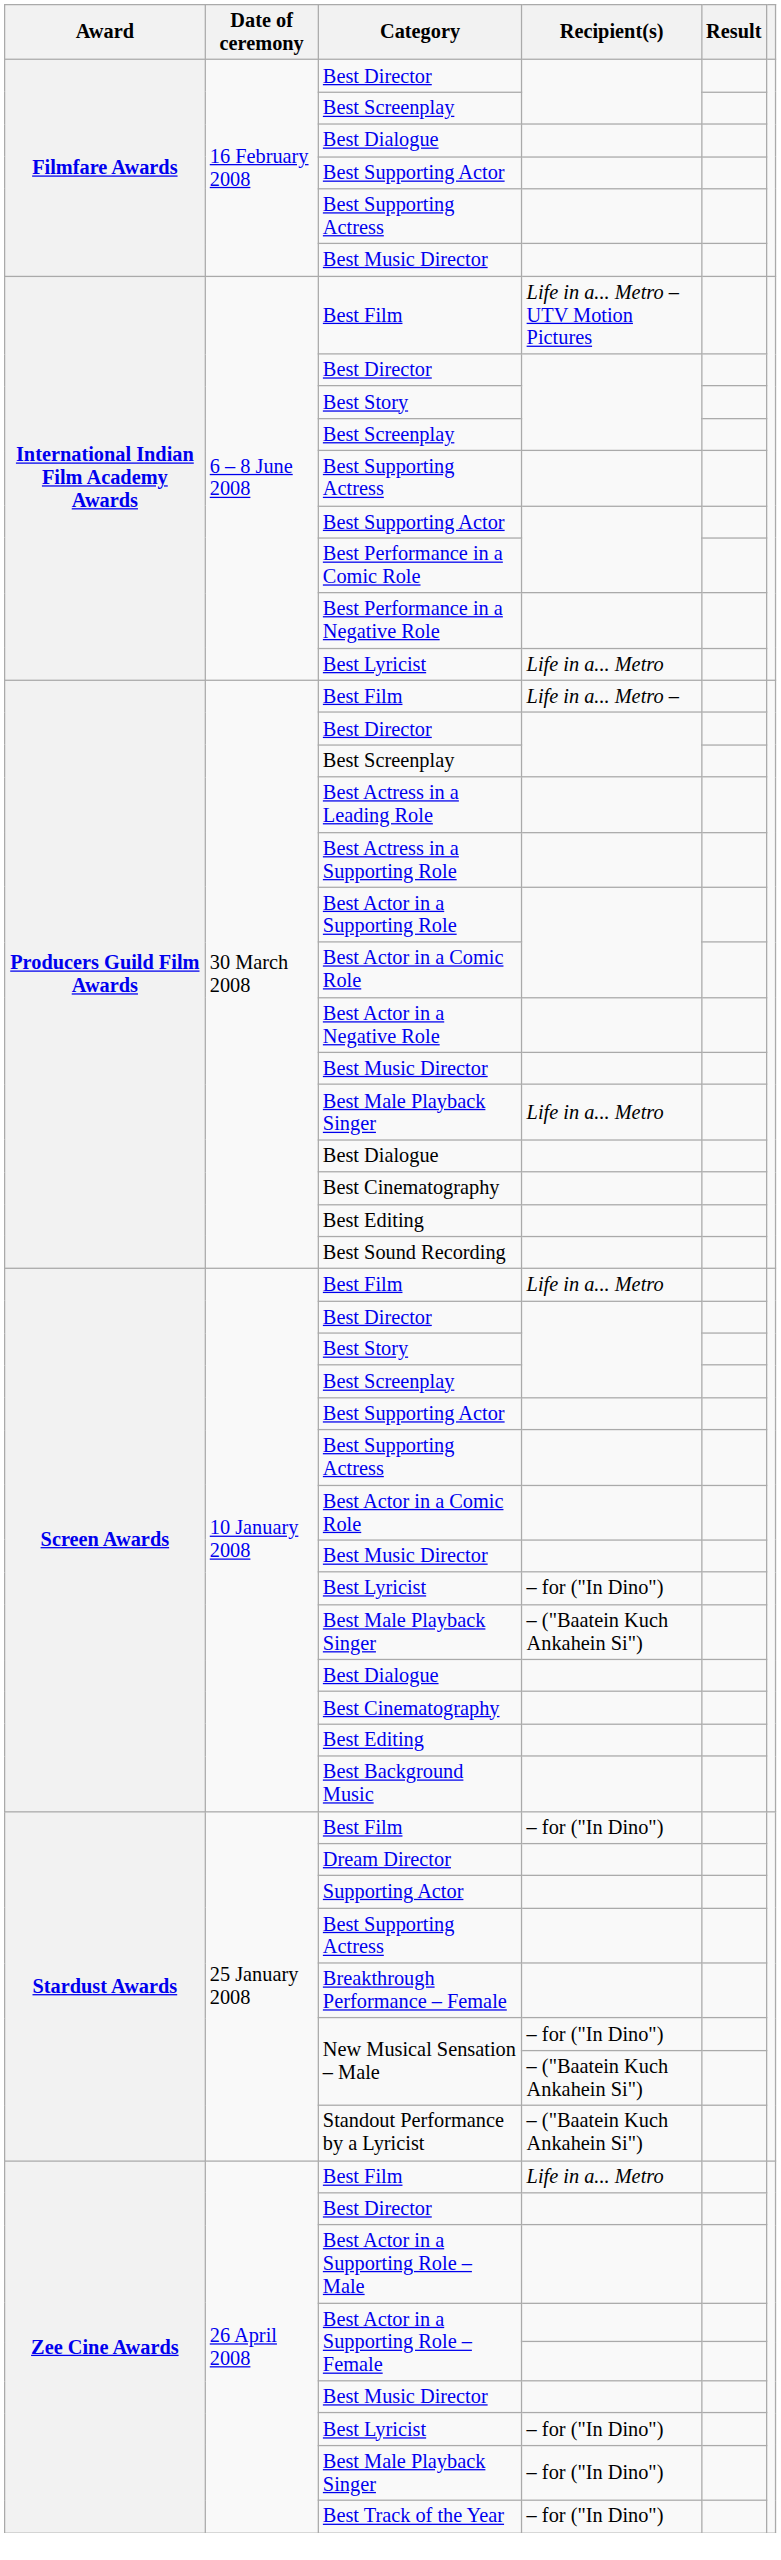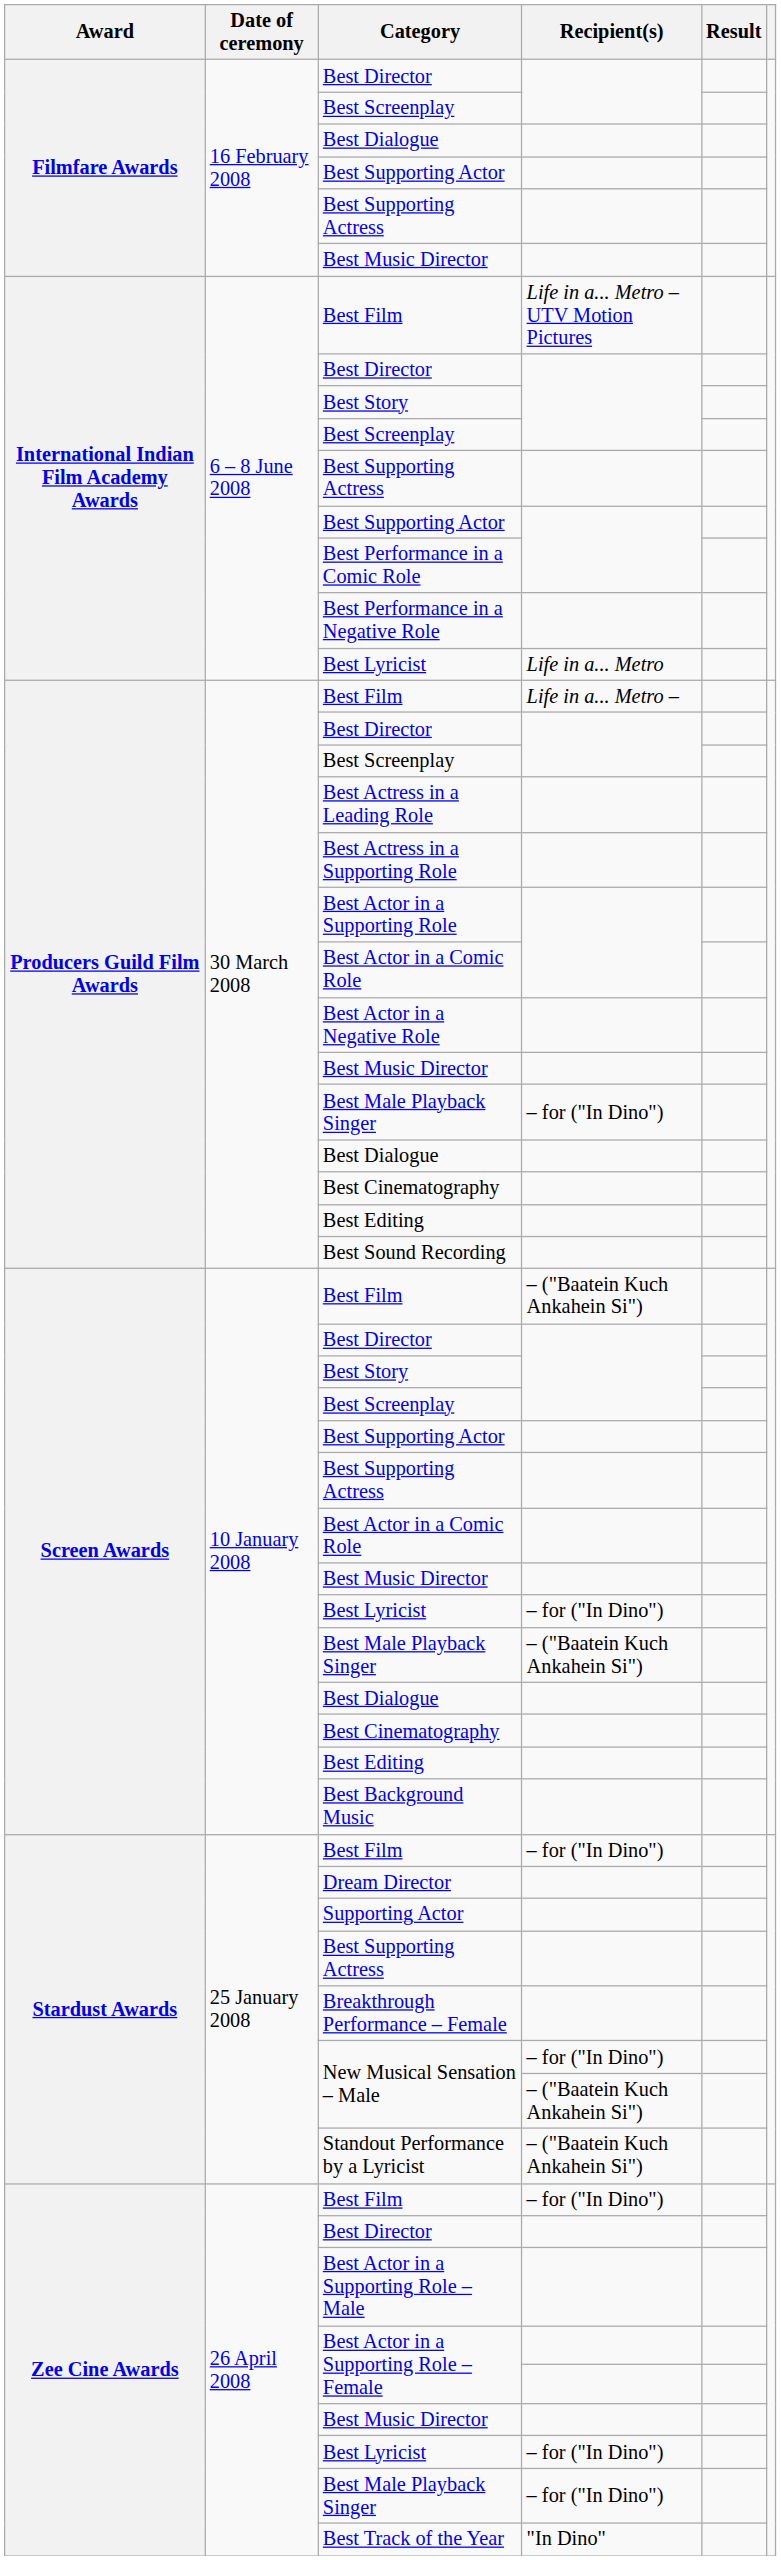Producers Guild Film Awards / Best Male Playback Singer | Recipient(s): Life in a... Metro -> – for ("In Dino")
Screen Awards / Best Film | Recipient(s): Life in a... Metro -> – ("Baatein Kuch Ankahein Si")
Zee Cine Awards / Best Film | Recipient(s): Life in a... Metro -> – for ("In Dino")
Best Track of the Year | Recipient(s): – for ("In Dino") -> "In Dino"
